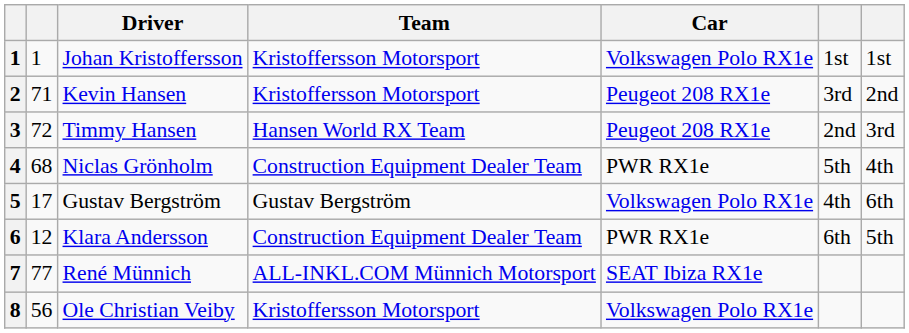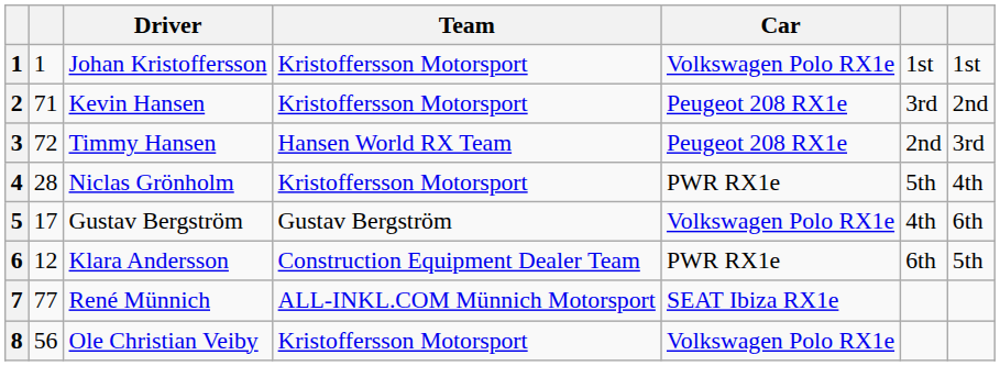4 | column 2: 68 -> 28
4 | Team: Construction Equipment Dealer Team -> Kristoffersson Motorsport
